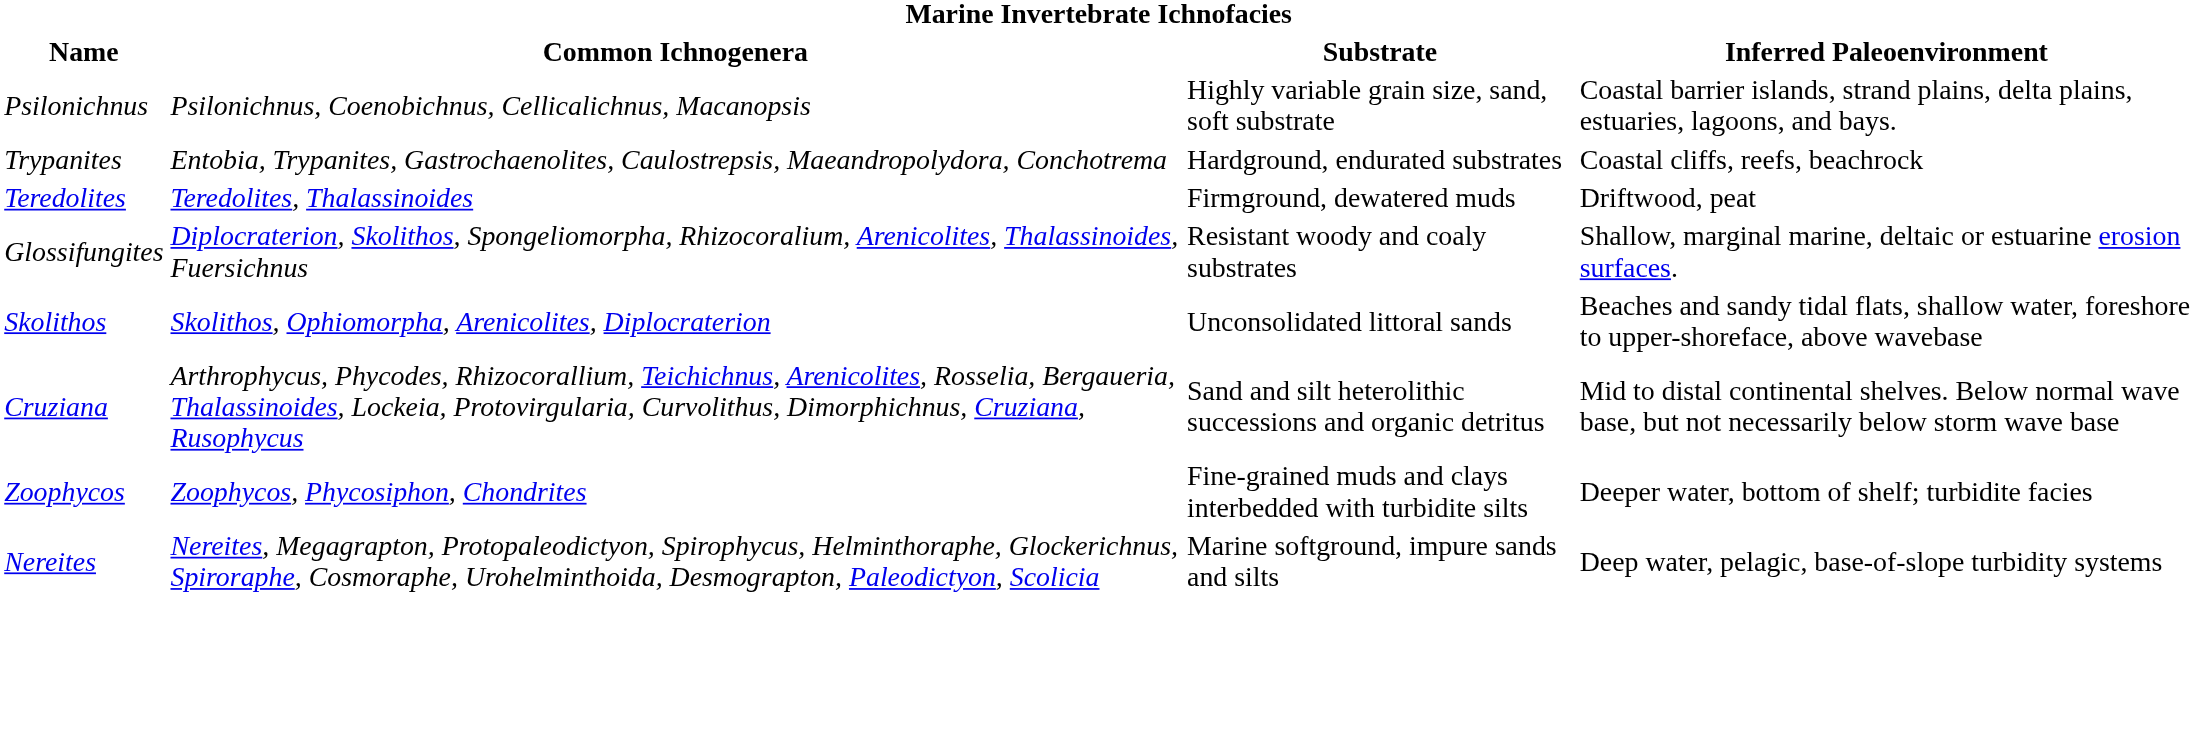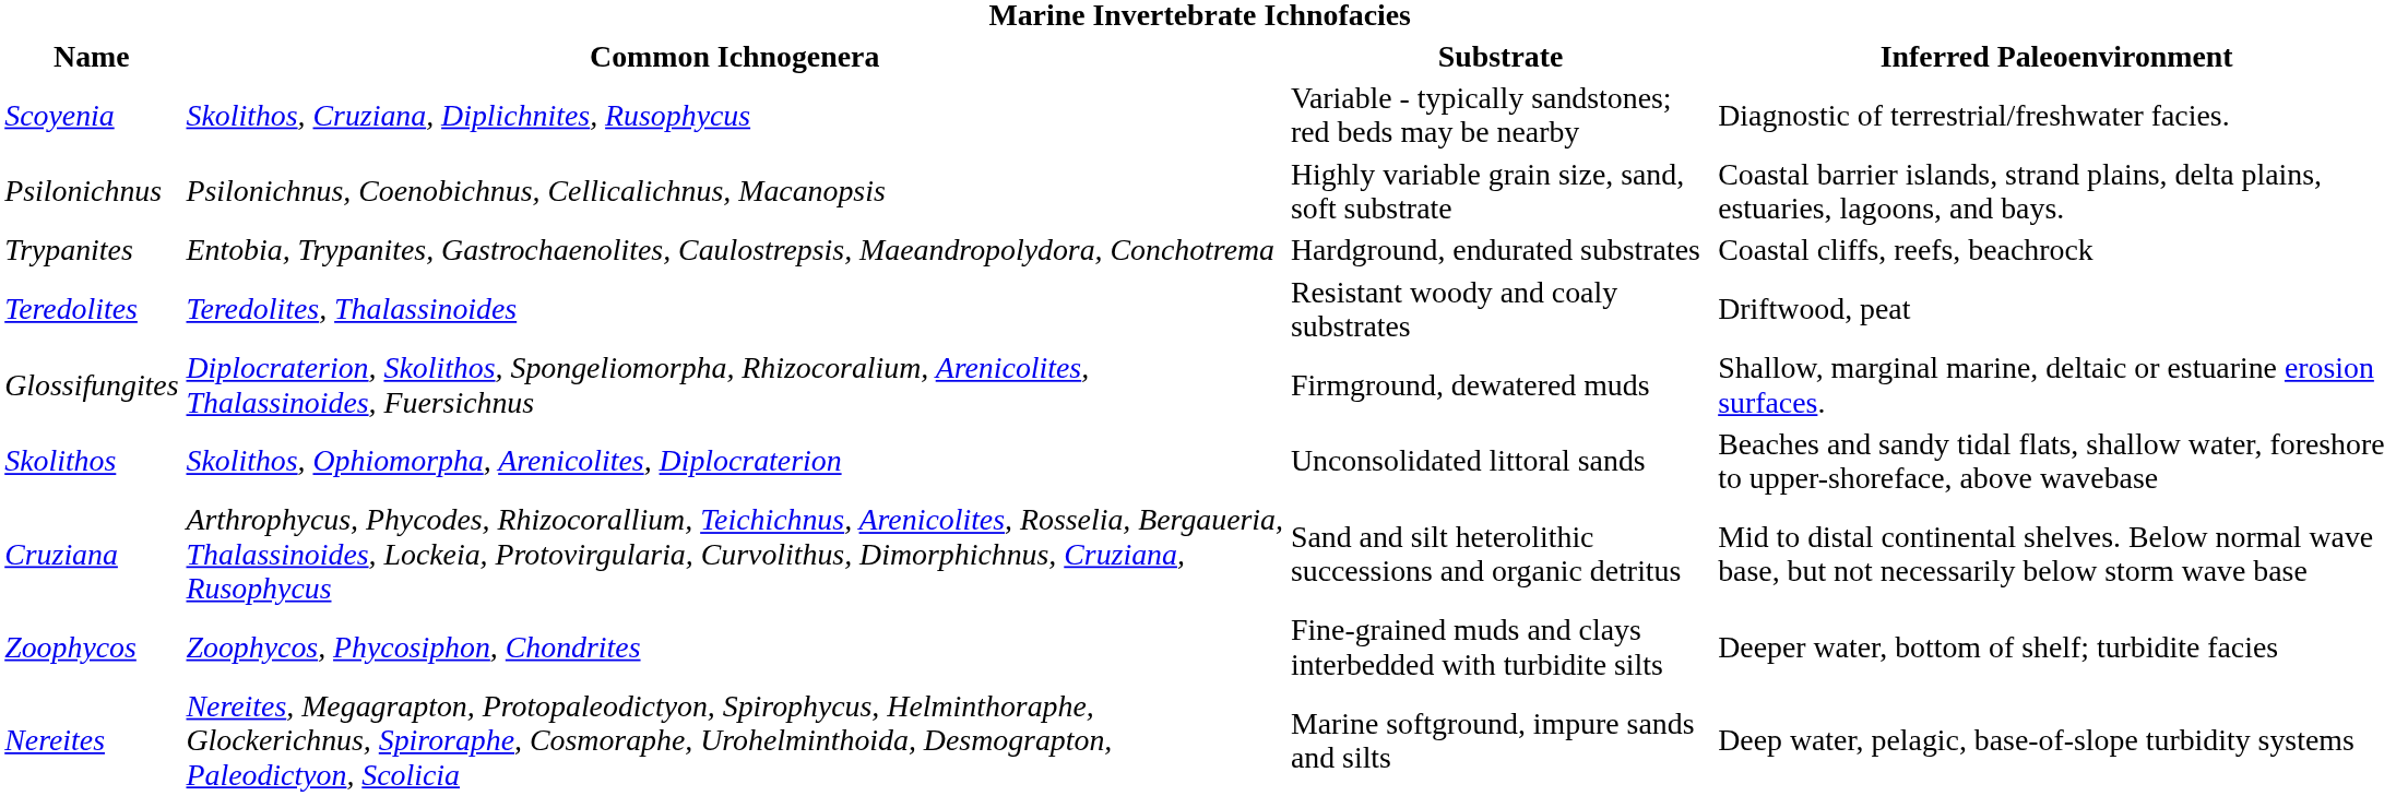+ row: Scoyenia | Skolithos, Cruziana, Diplichnites, Rusophycus | Variable - typically sandstones; red beds may be nearby | Diagnostic of terrestrial/freshwater facies.
Teredolites | Substrate: Firmground, dewatered muds -> Resistant woody and coaly substrates
Glossifungites | Substrate: Resistant woody and coaly substrates -> Firmground, dewatered muds
